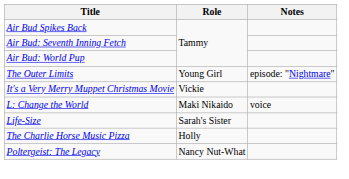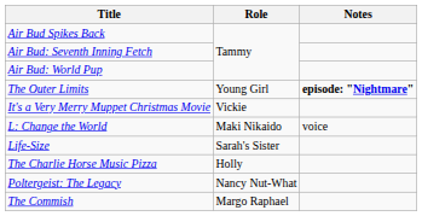The Outer Limits | Notes: normal -> bold
+ row: The Commish | Margo Raphael
